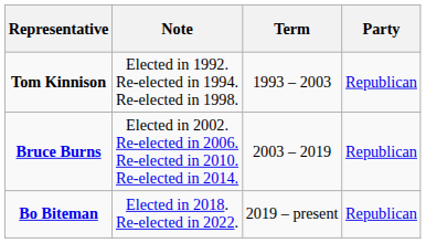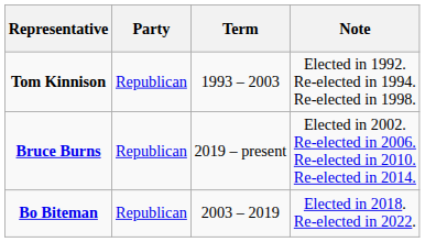columns swapped: Party <-> Note
Bruce Burns | Term: 2003 – 2019 -> 2019 – present
Bo Biteman | Term: 2019 – present -> 2003 – 2019
